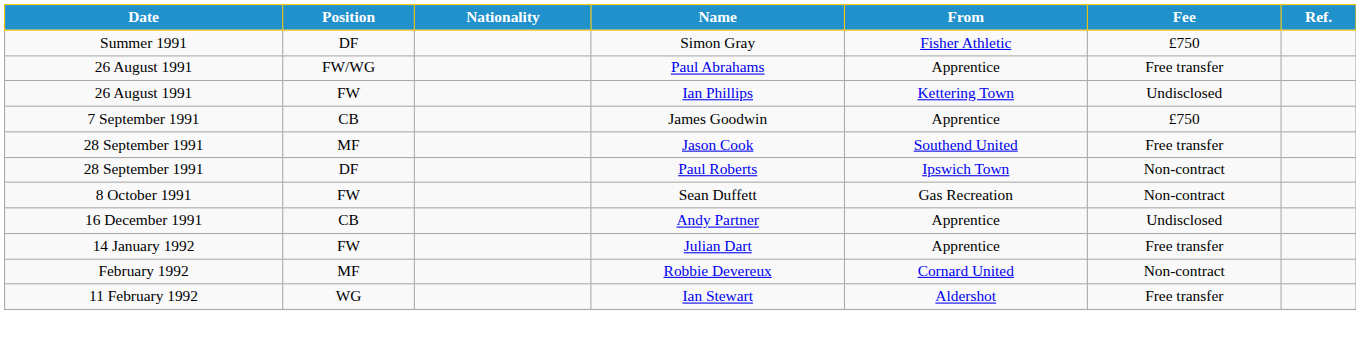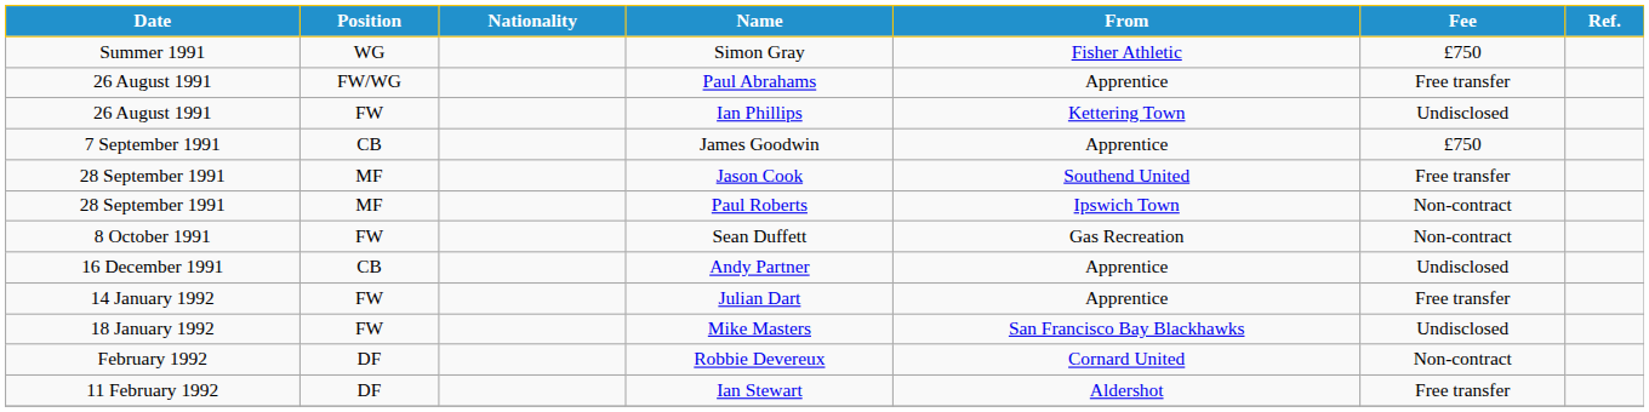Simon Gray | Position: DF -> WG
Paul Roberts | Position: DF -> MF
+ row: 18 January 1992 | FW | Mike Masters | San Francisco Bay Blackhawks | Undisclosed
Robbie Devereux | Position: MF -> DF
Ian Stewart | Position: WG -> DF
